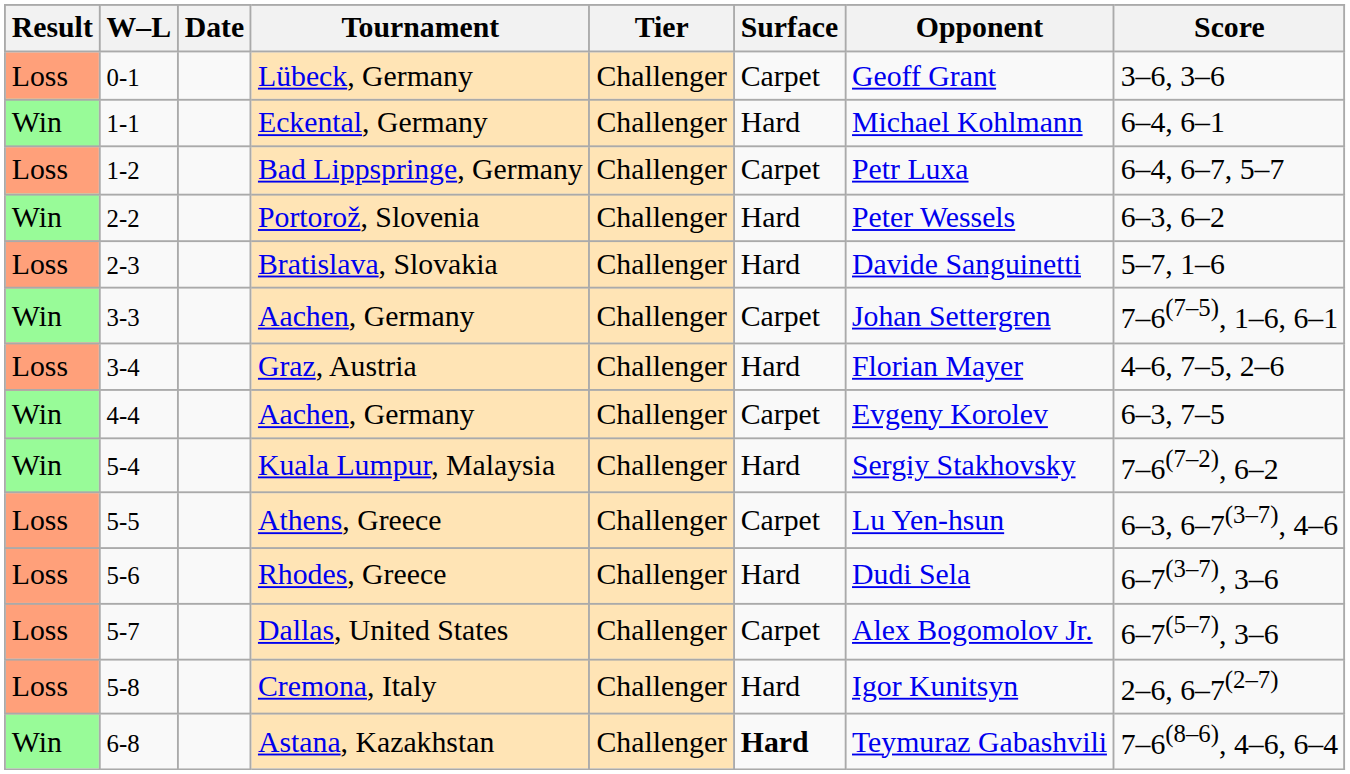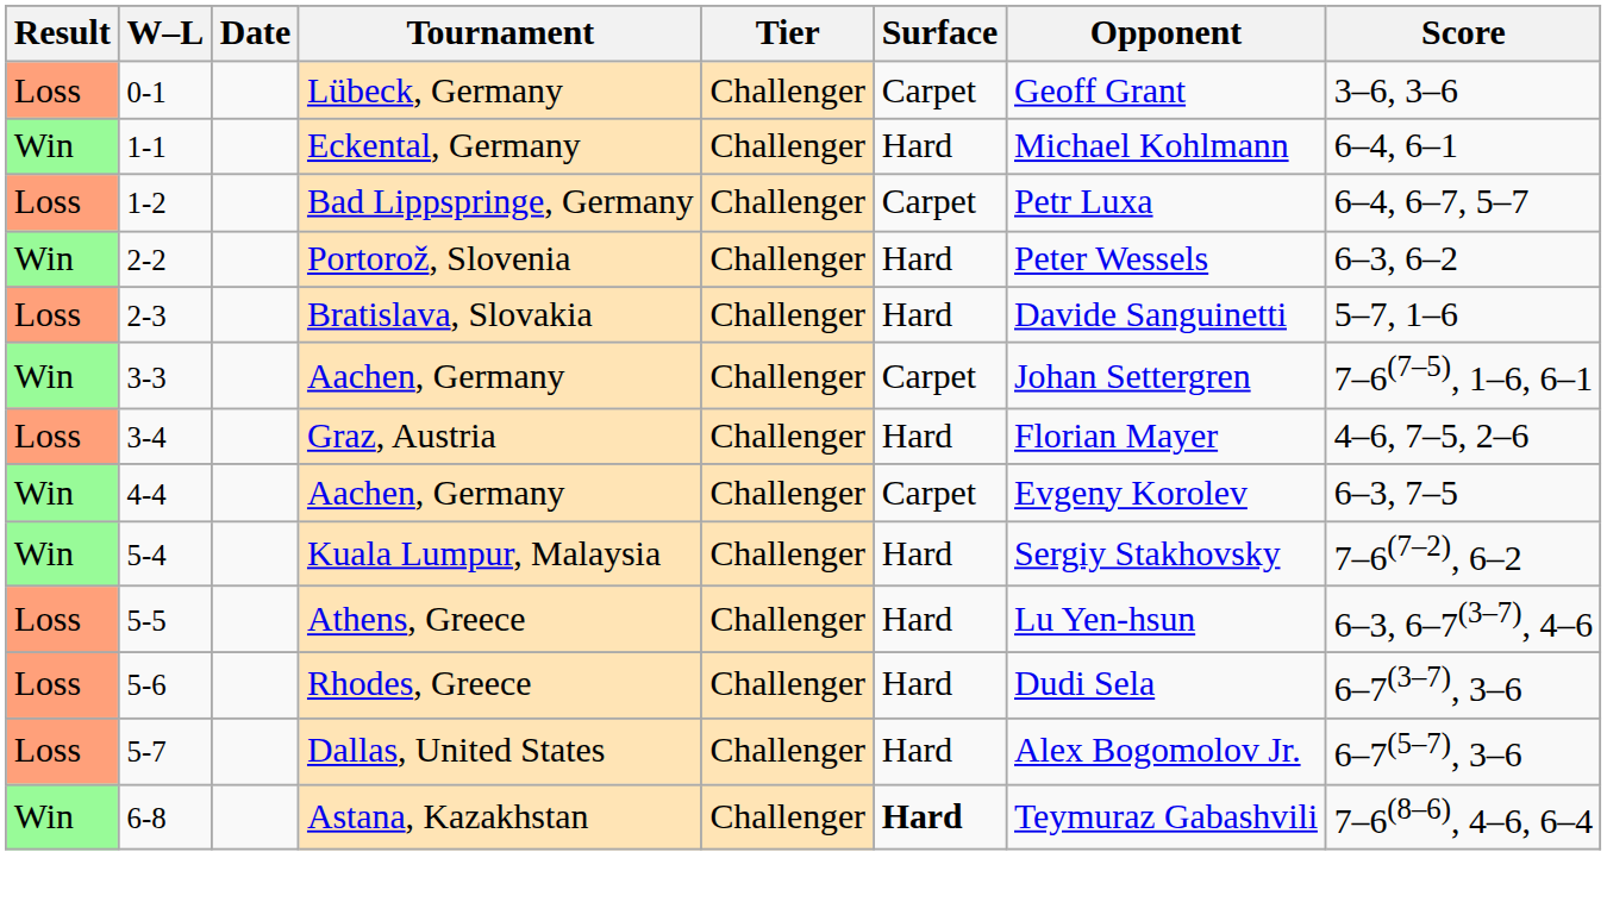Athens, Greece | Surface: Carpet -> Hard
Dallas, United States | Surface: Carpet -> Hard
- row: Loss | 5-8 | Cremona, Italy | Challenger | Hard | Igor Kunitsyn | 2–6, 6–7(2–7)
